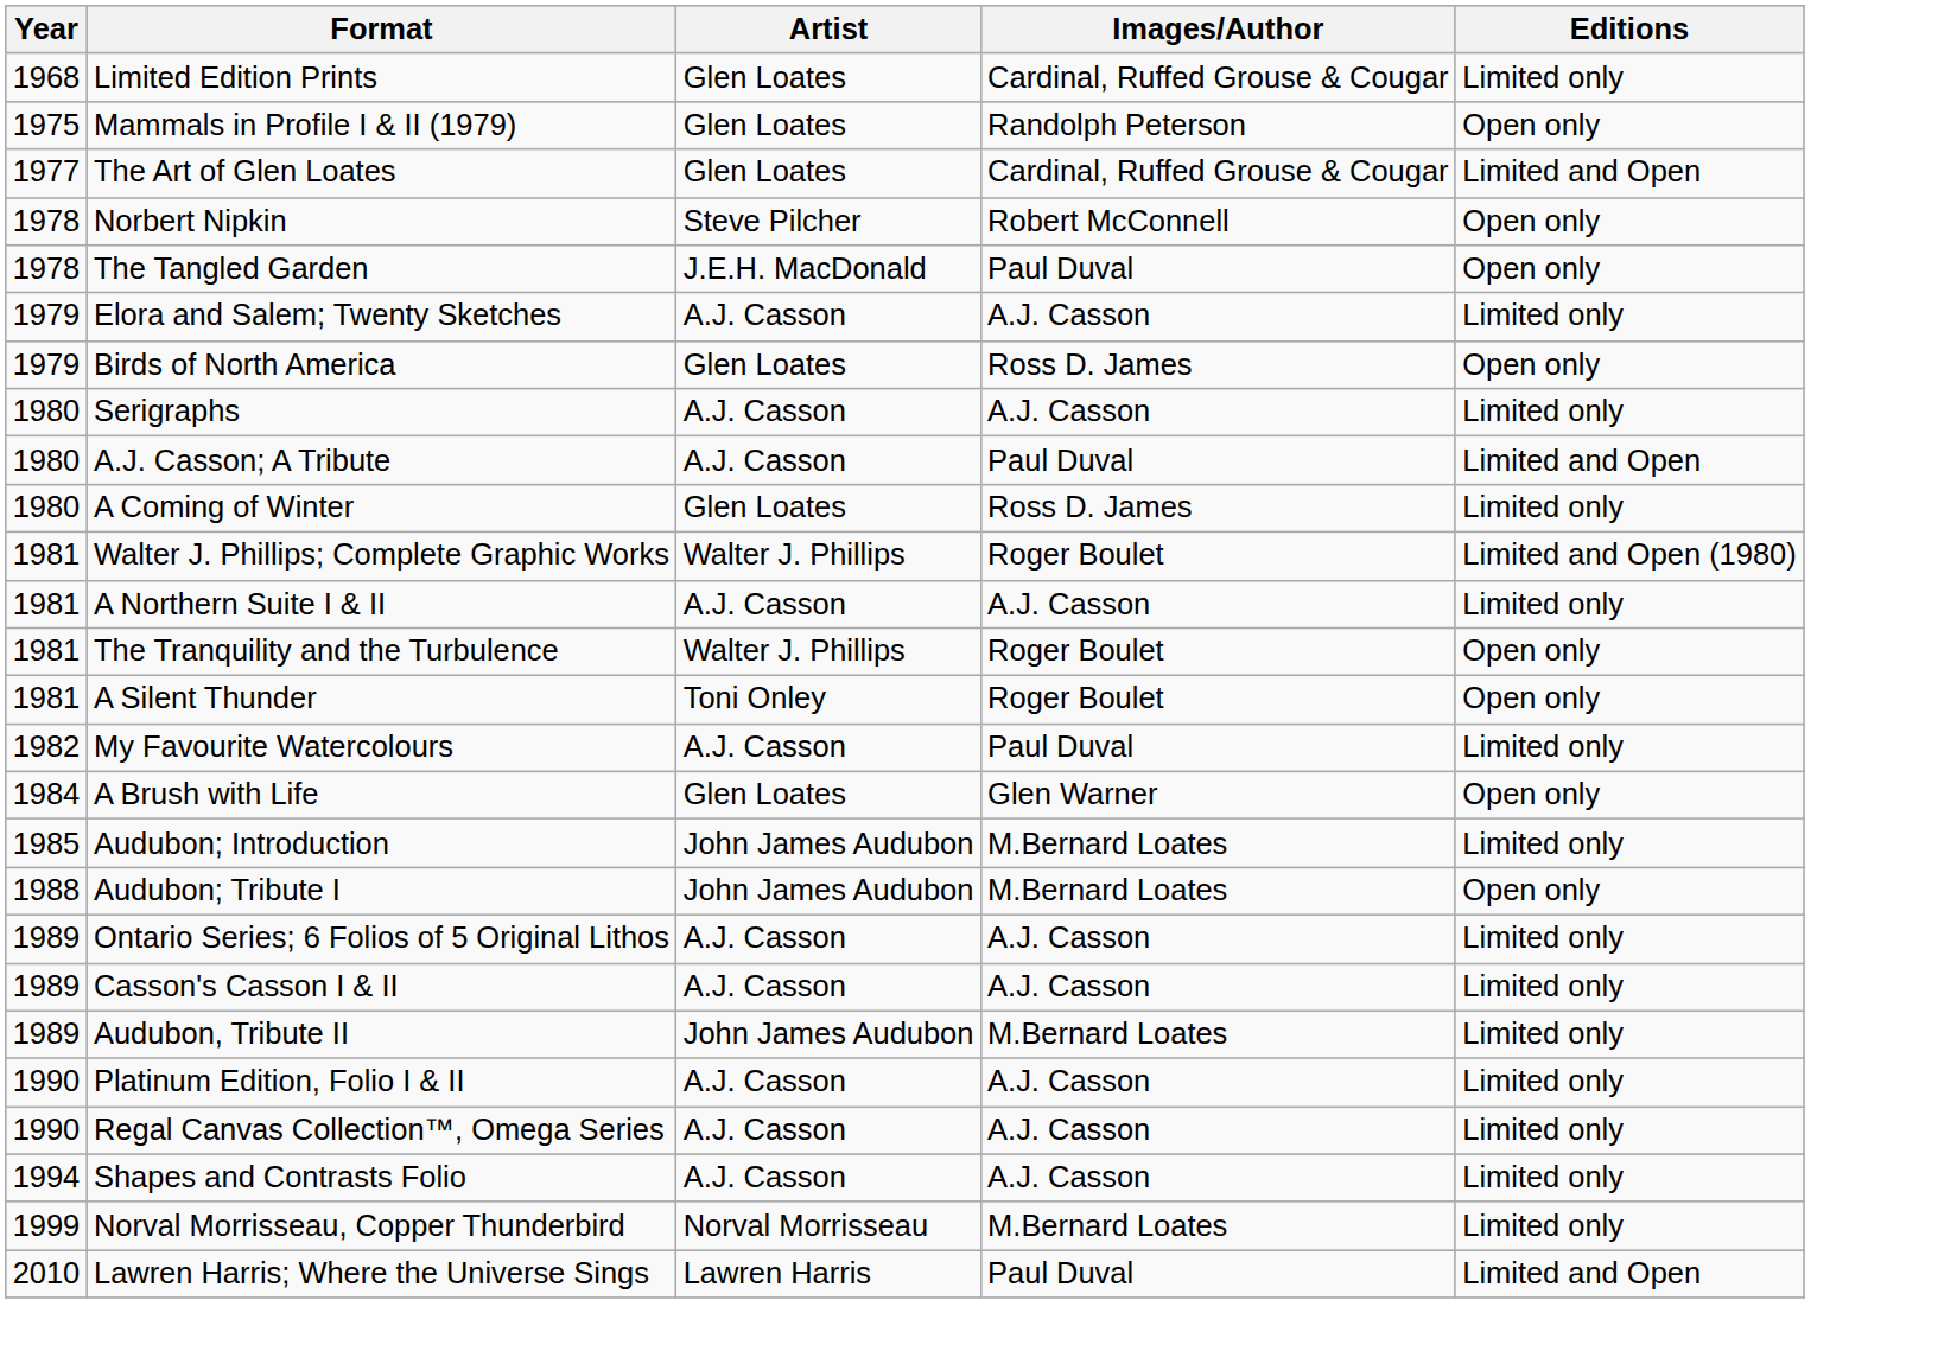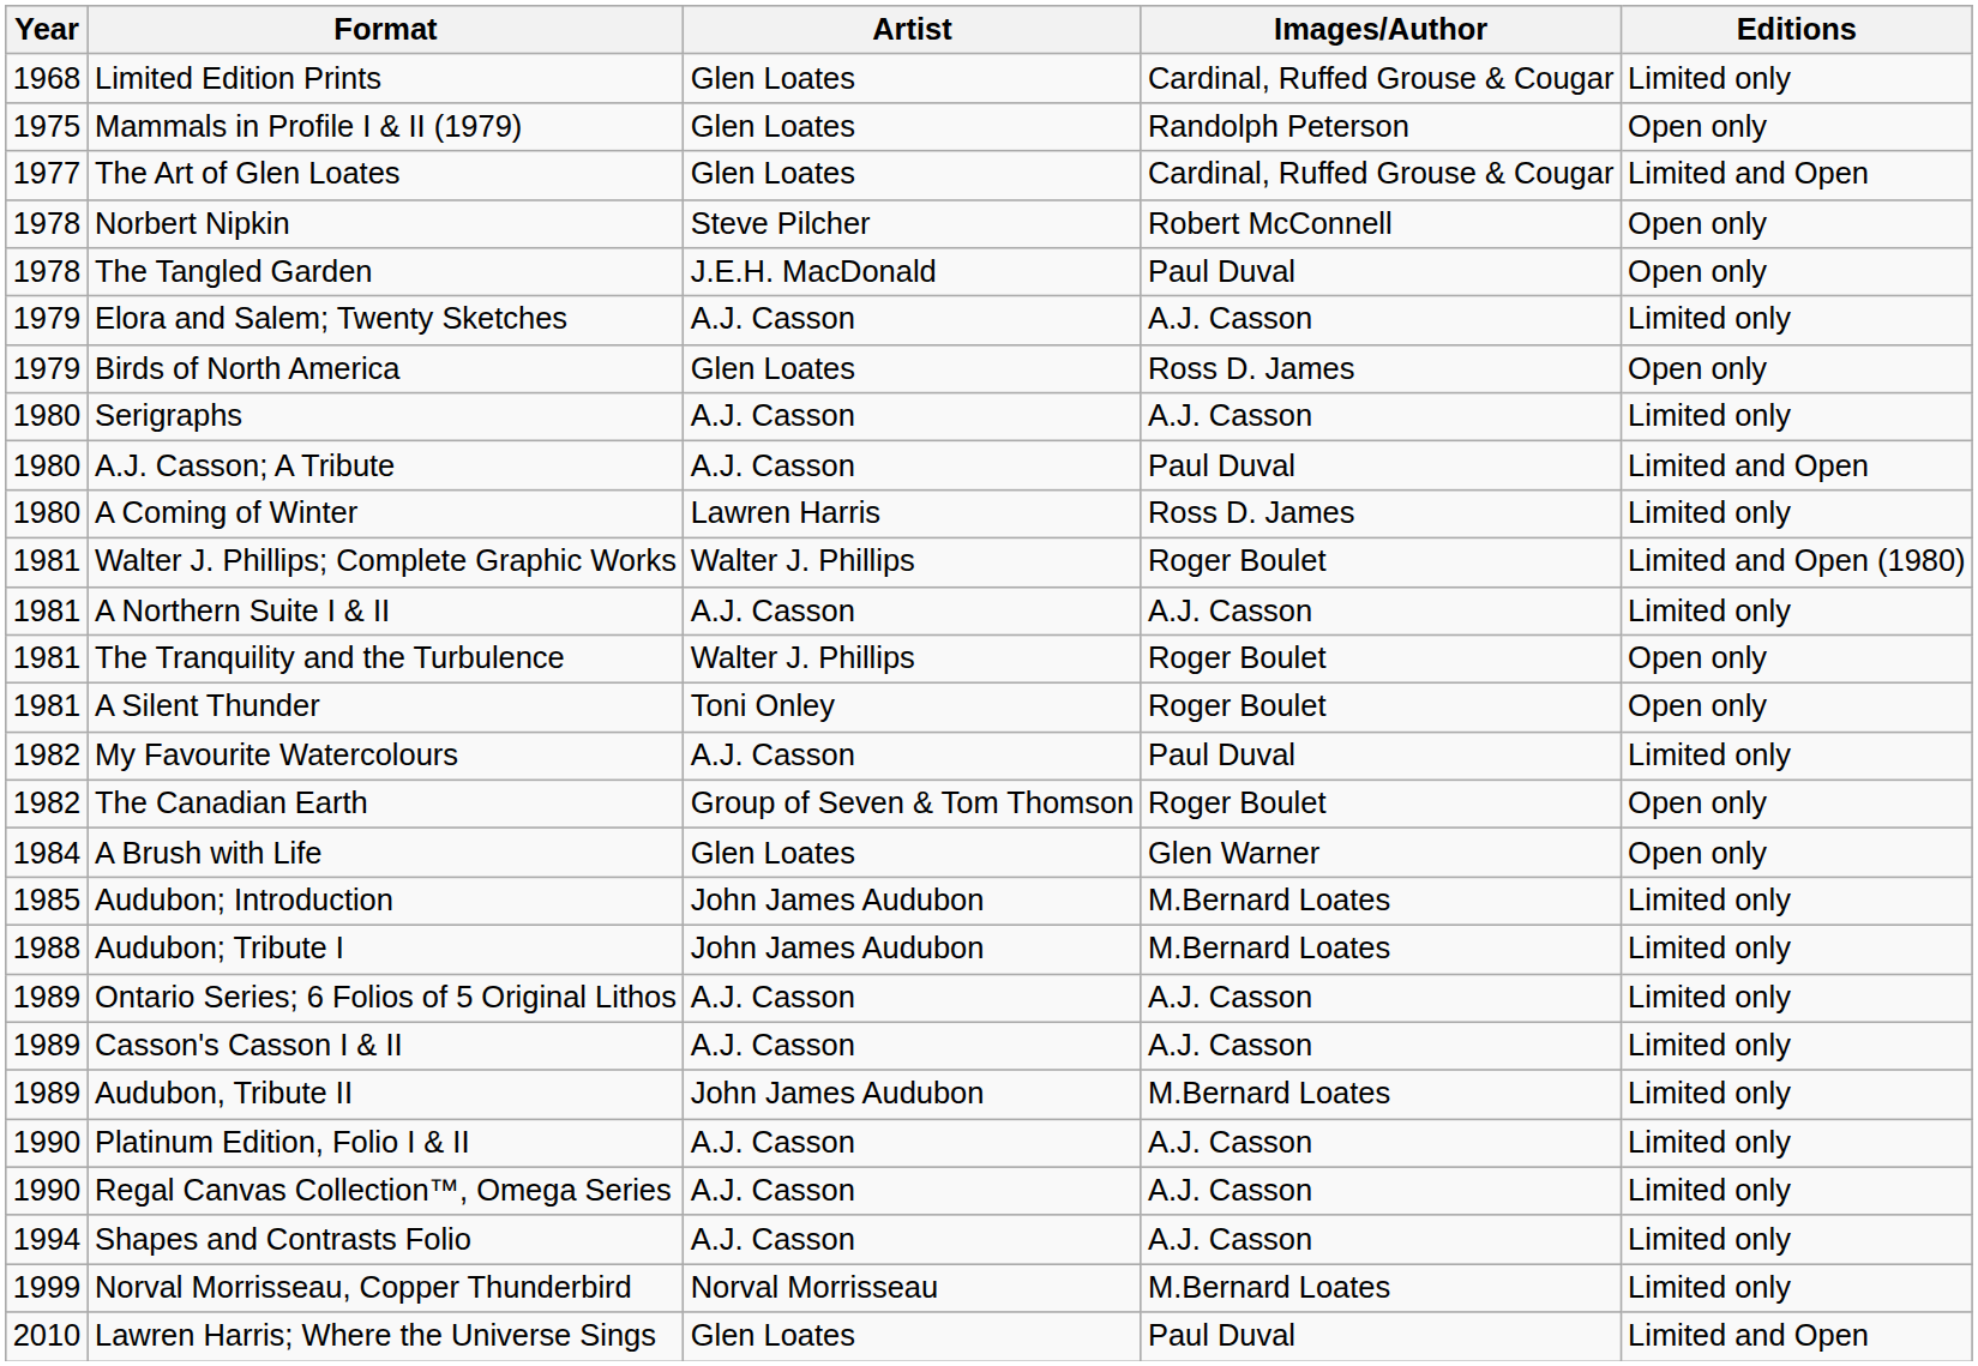A Coming of Winter | Artist: Glen Loates -> Lawren Harris
+ row: 1982 | The Canadian Earth | Group of Seven & Tom Thomson | Roger Boulet | Open only
Audubon; Tribute I | Editions: Open only -> Limited only
Lawren Harris; Where the Universe Sings | Artist: Lawren Harris -> Glen Loates
